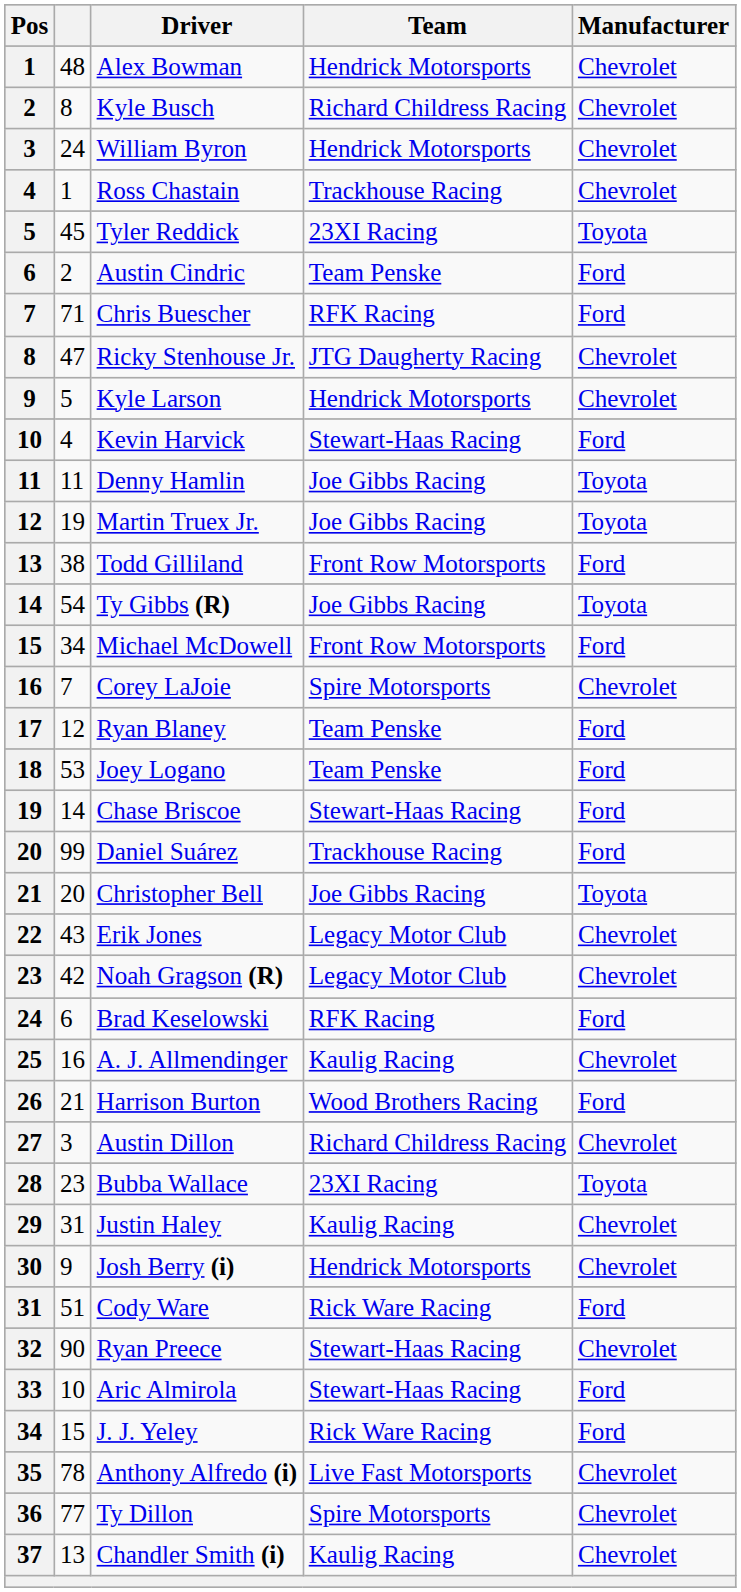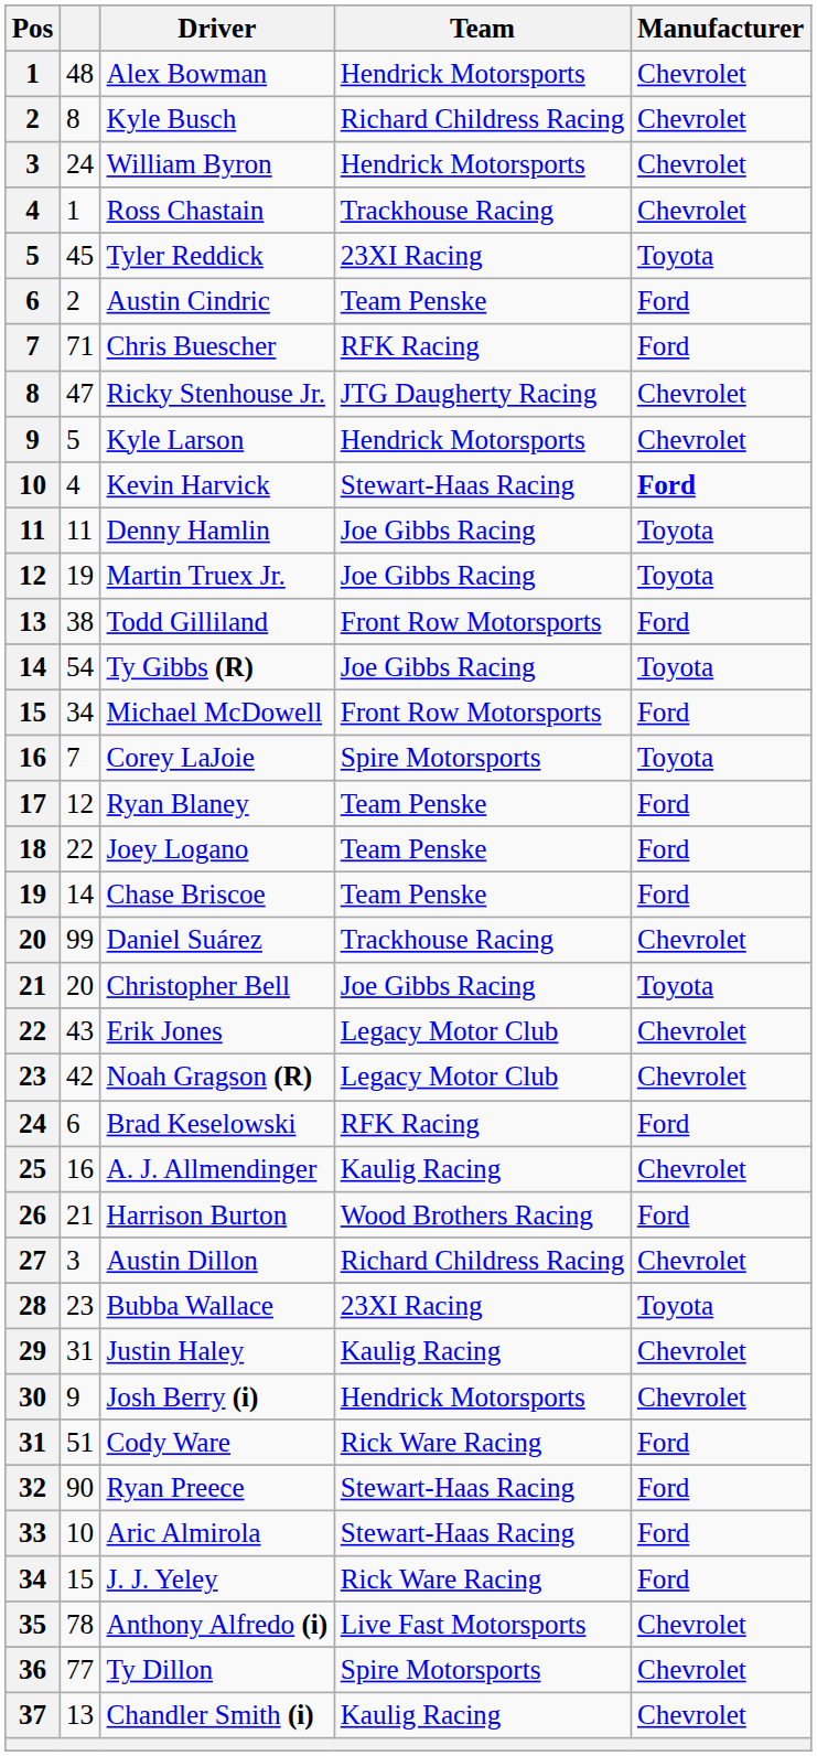Kevin Harvick | Manufacturer: normal -> bold
Corey LaJoie | Manufacturer: Chevrolet -> Toyota
Joey Logano | column 2: 53 -> 22
Chase Briscoe | Team: Stewart-Haas Racing -> Team Penske
Daniel Suárez | Manufacturer: Ford -> Chevrolet
Ryan Preece | Manufacturer: Chevrolet -> Ford
